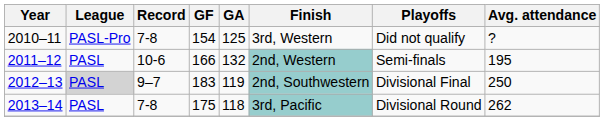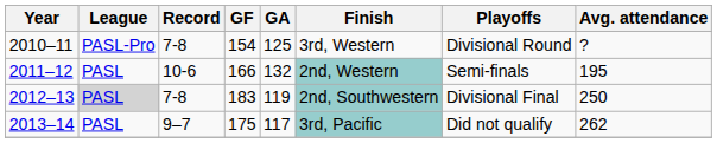2010–11 | Playoffs: Did not qualify -> Divisional Round
2012–13 | Record: 9–7 -> 7-8
2013–14 | Record: 7-8 -> 9–7
2013–14 | GA: 118 -> 117
2013–14 | Playoffs: Divisional Round -> Did not qualify
